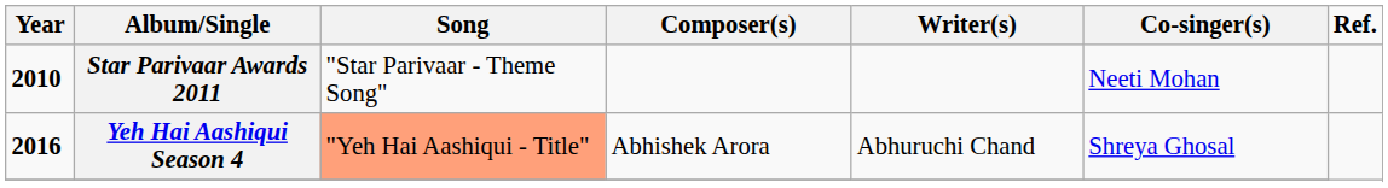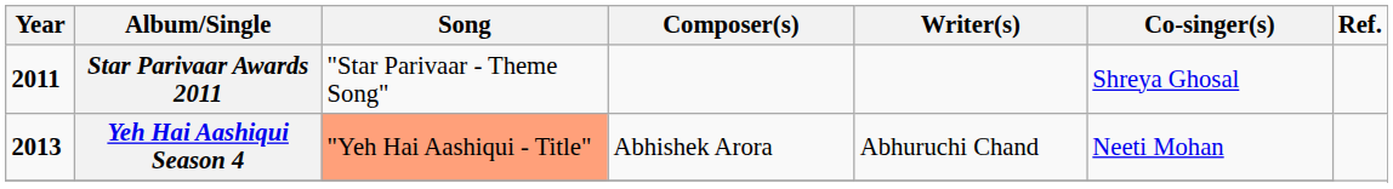Star Parivaar Awards 2011 | Year: 2010 -> 2011
Star Parivaar Awards 2011 | Co-singer(s): Neeti Mohan -> Shreya Ghosal
Yeh Hai Aashiqui Season 4 | Year: 2016 -> 2013
Yeh Hai Aashiqui Season 4 | Co-singer(s): Shreya Ghosal -> Neeti Mohan
